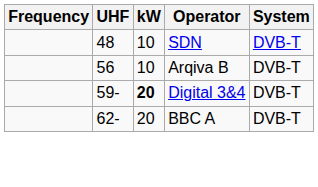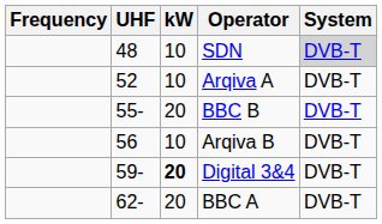SDN | System: no background -> lightgrey background
+ row: 52 | 10 | Arqiva A | DVB-T
+ row: 55- | 20 | BBC B | DVB-T
